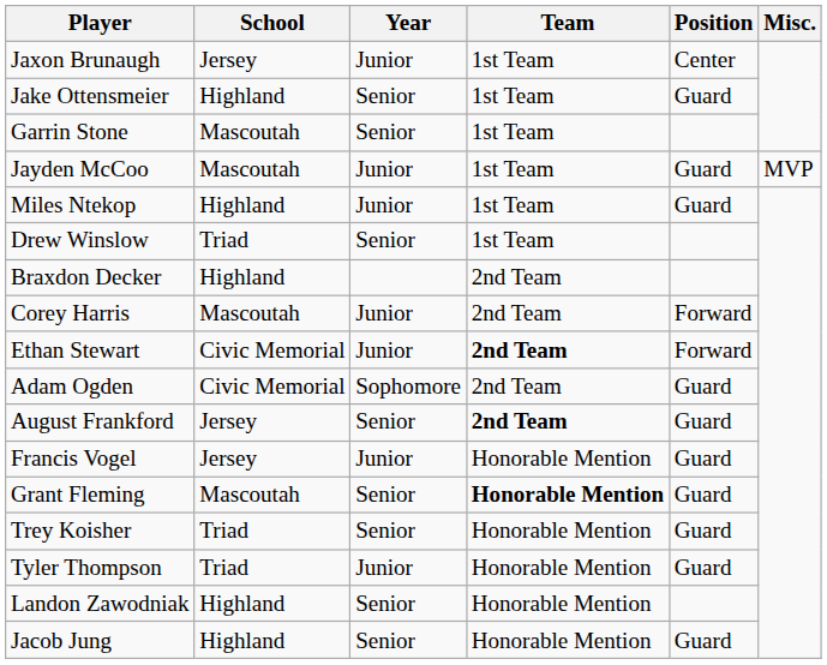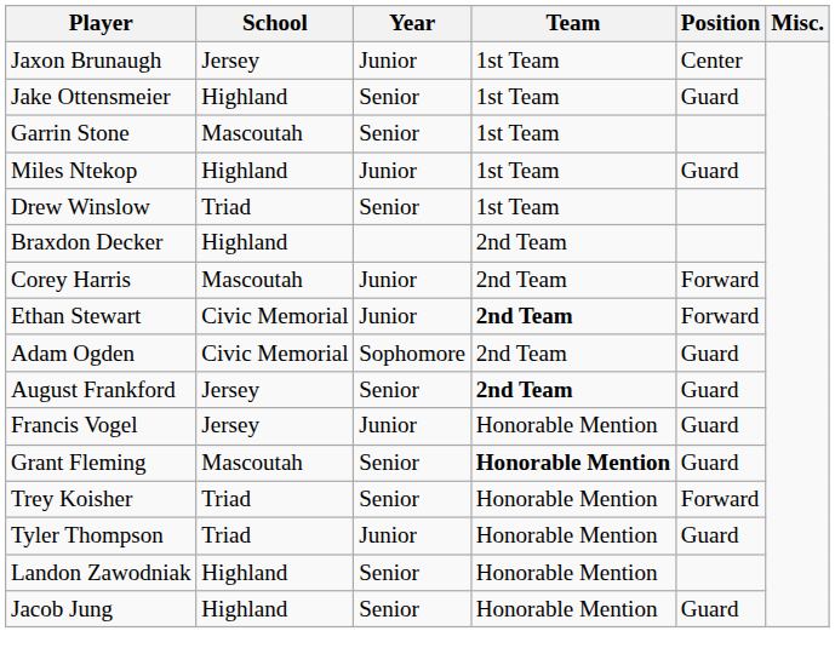- row: Jayden McCoo | Mascoutah | Junior | 1st Team | Guard | MVP
Trey Koisher | Position: Guard -> Forward
